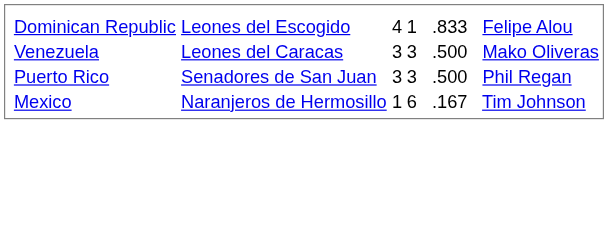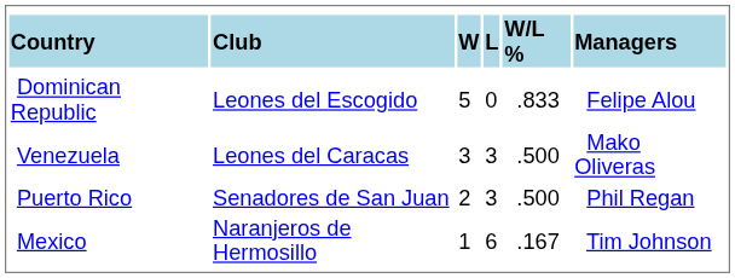+ row: Country | Club | W | L | W/L % | Managers
Dominican Republic | column 3: 4 -> 5
Dominican Republic | column 4: 1 -> 0
Puerto Rico | column 3: 3 -> 2
